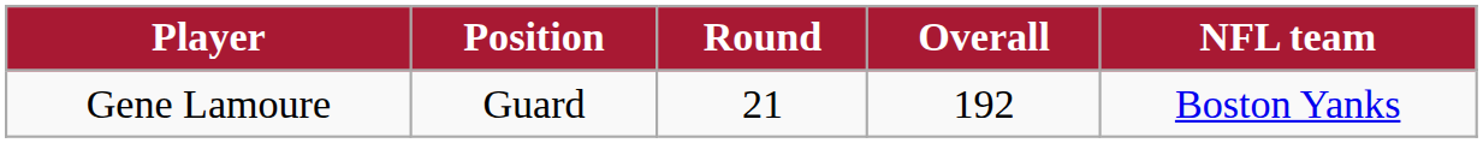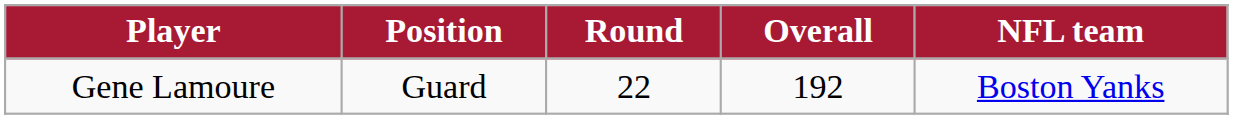Gene Lamoure | Round: 21 -> 22
